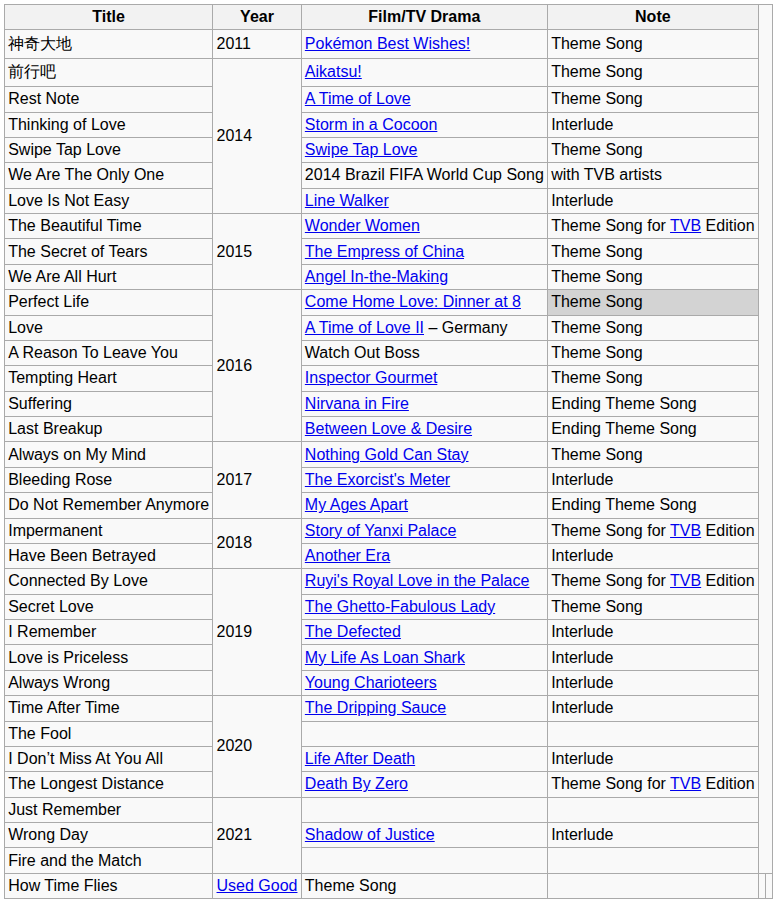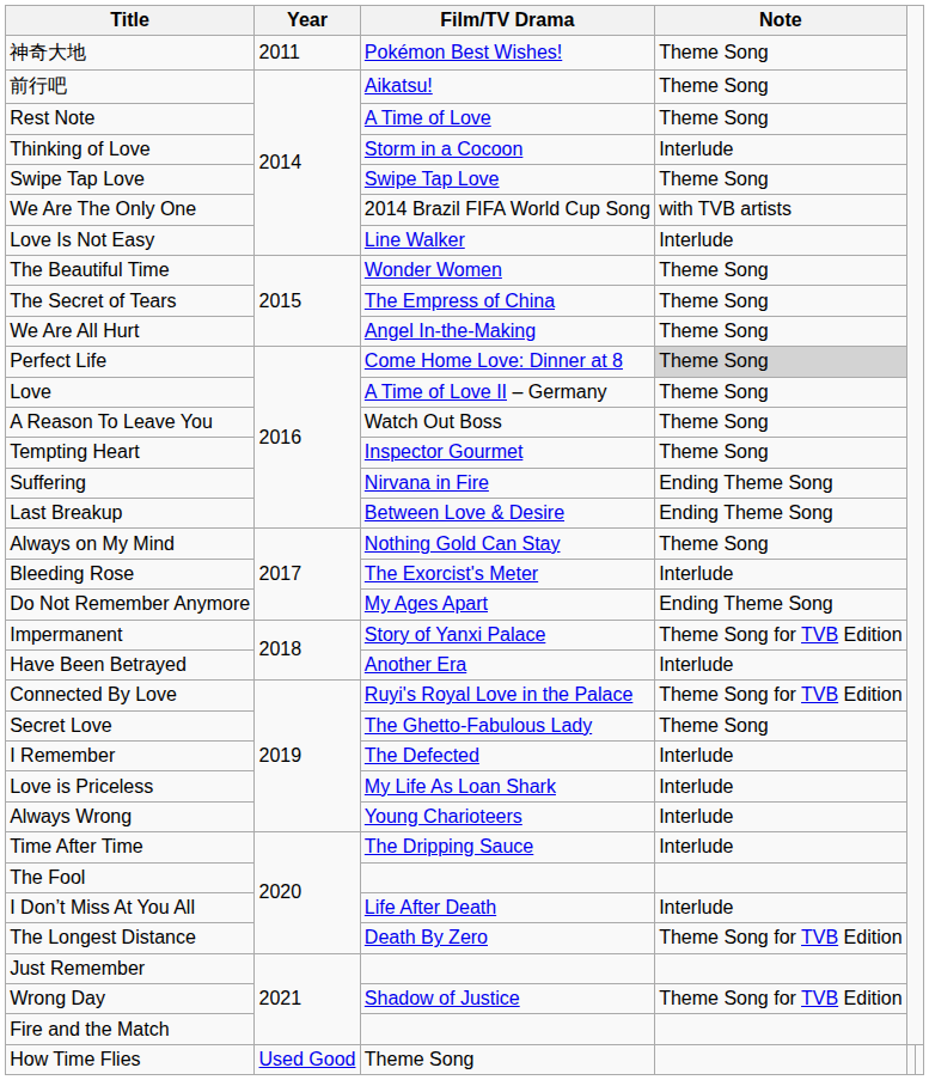The Beautiful Time | Note: Theme Song for TVB Edition -> Theme Song
Wrong Day | Note: Interlude -> Theme Song for TVB Edition
